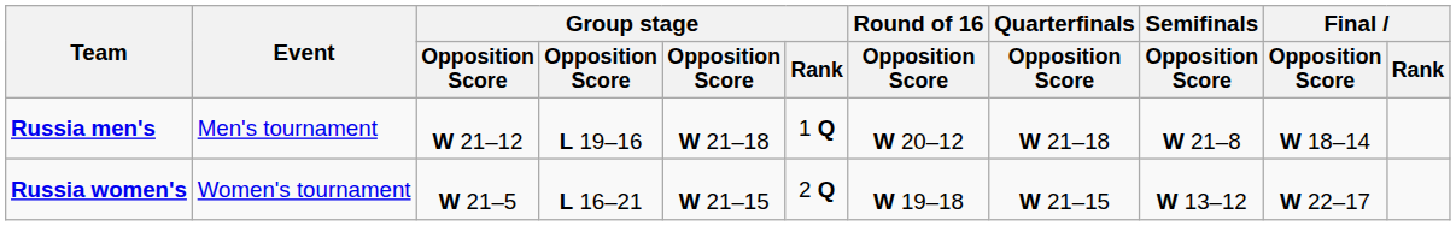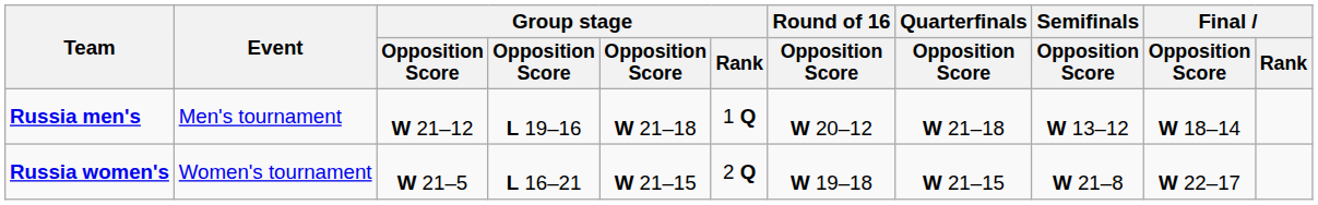Russia men's | Semifinals / Opposition Score: W 21–8 -> W 13–12
Russia women's | Semifinals / Opposition Score: W 13–12 -> W 21–8
